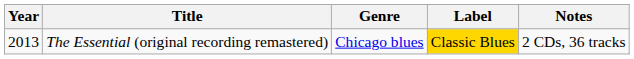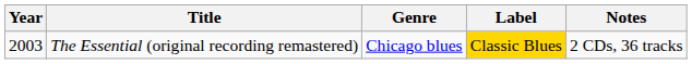The Essential (original recording remastered) | Year: 2013 -> 2003
